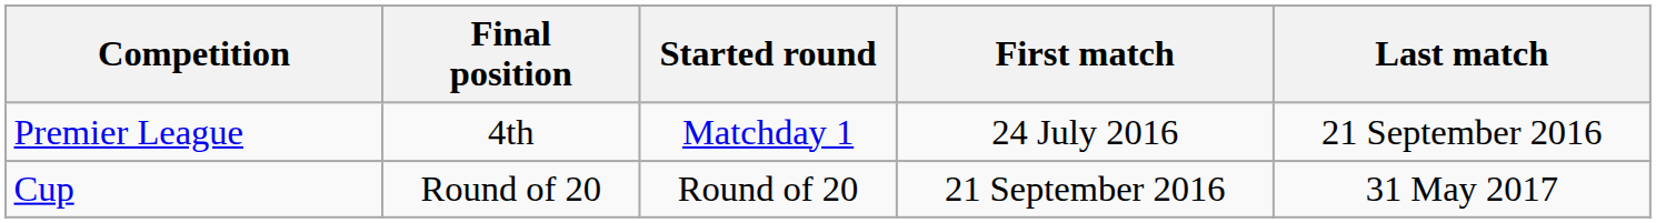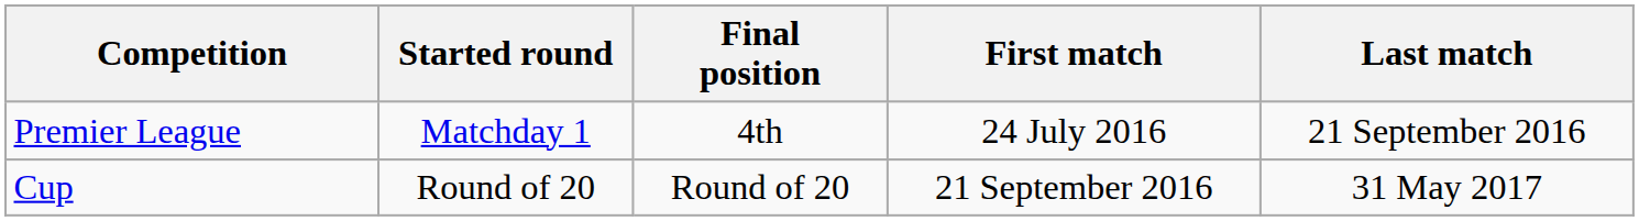columns swapped: Started round <-> Final position
